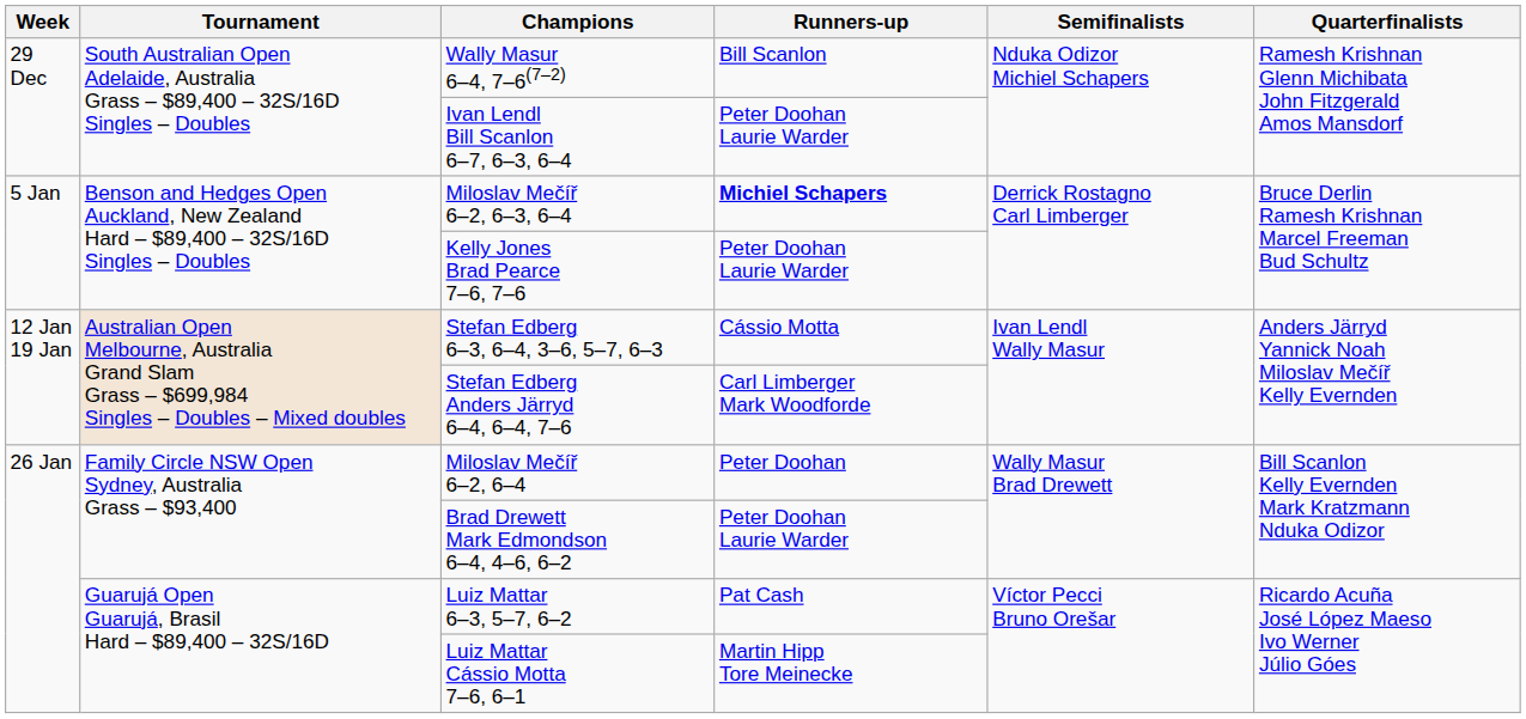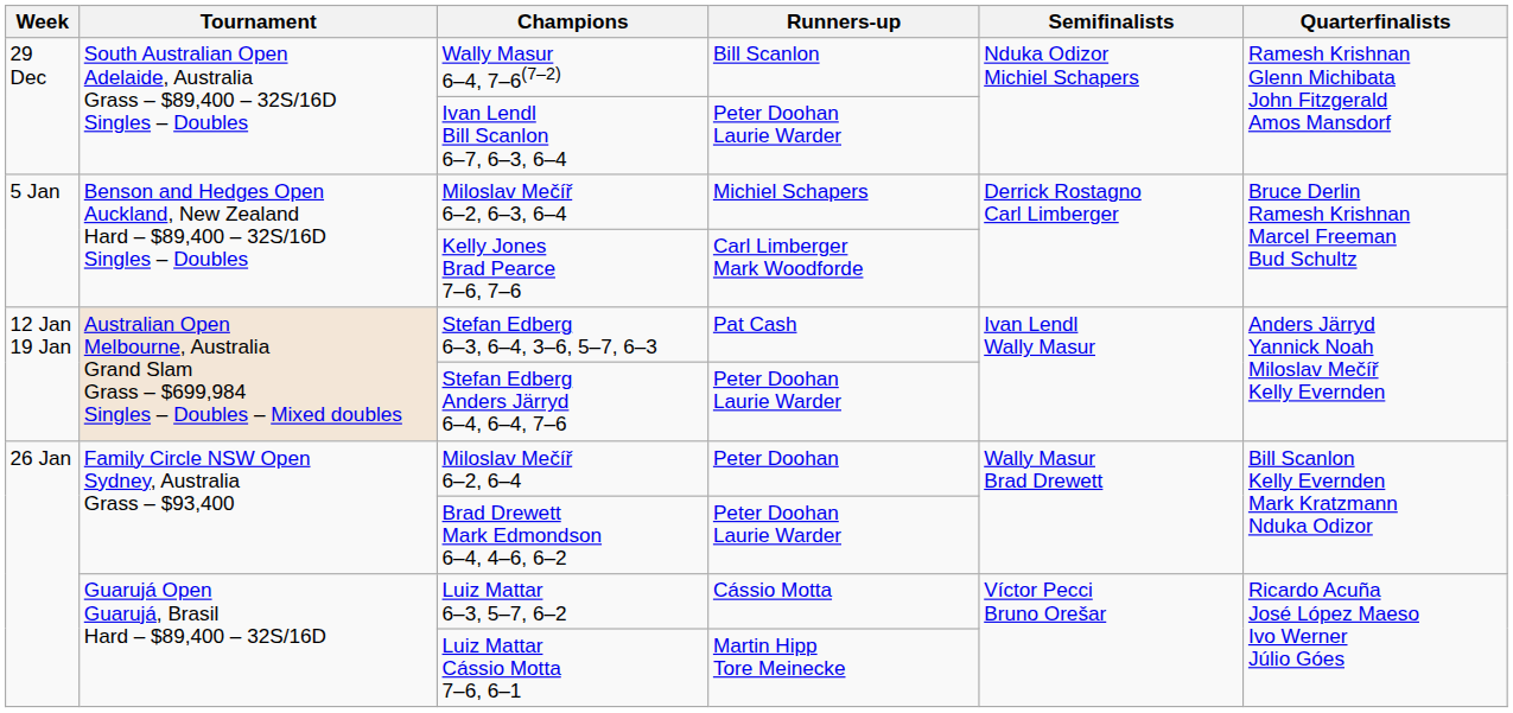Miloslav Mečíř 6–2, 6–3, 6–4 | Runners-up: bold -> normal
Kelly Jones Brad Pearce 7–6, 7–6 | Runners-up: Peter Doohan Laurie Warder -> Carl Limberger Mark Woodforde
Stefan Edberg 6–3, 6–4, 3–6, 5–7, 6–3 | Runners-up: Cássio Motta -> Pat Cash
Stefan Edberg Anders Järryd 6–4, 6–4, 7–6 | Runners-up: Carl Limberger Mark Woodforde -> Peter Doohan Laurie Warder
Luiz Mattar 6–3, 5–7, 6–2 | Runners-up: Pat Cash -> Cássio Motta
